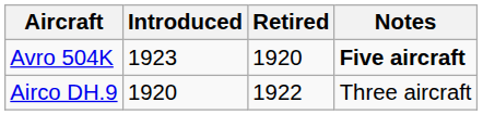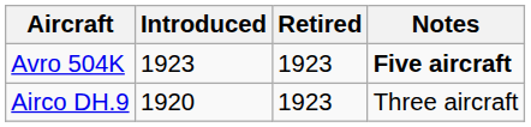Avro 504K | Retired: 1920 -> 1923
Airco DH.9 | Retired: 1922 -> 1923
